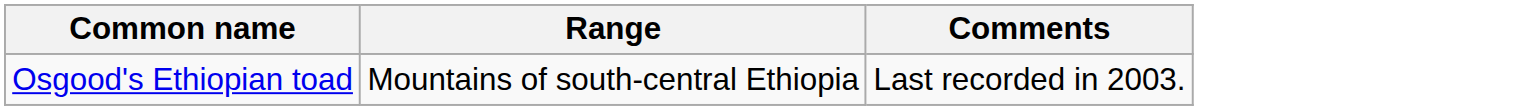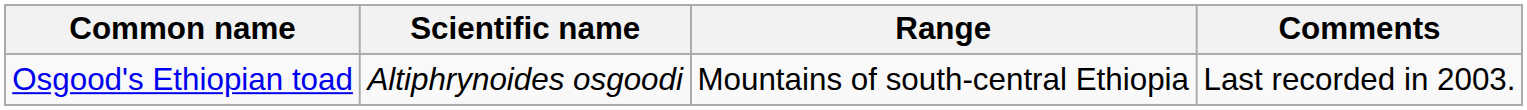+ column: Scientific name | Altiphrynoides osgoodi
